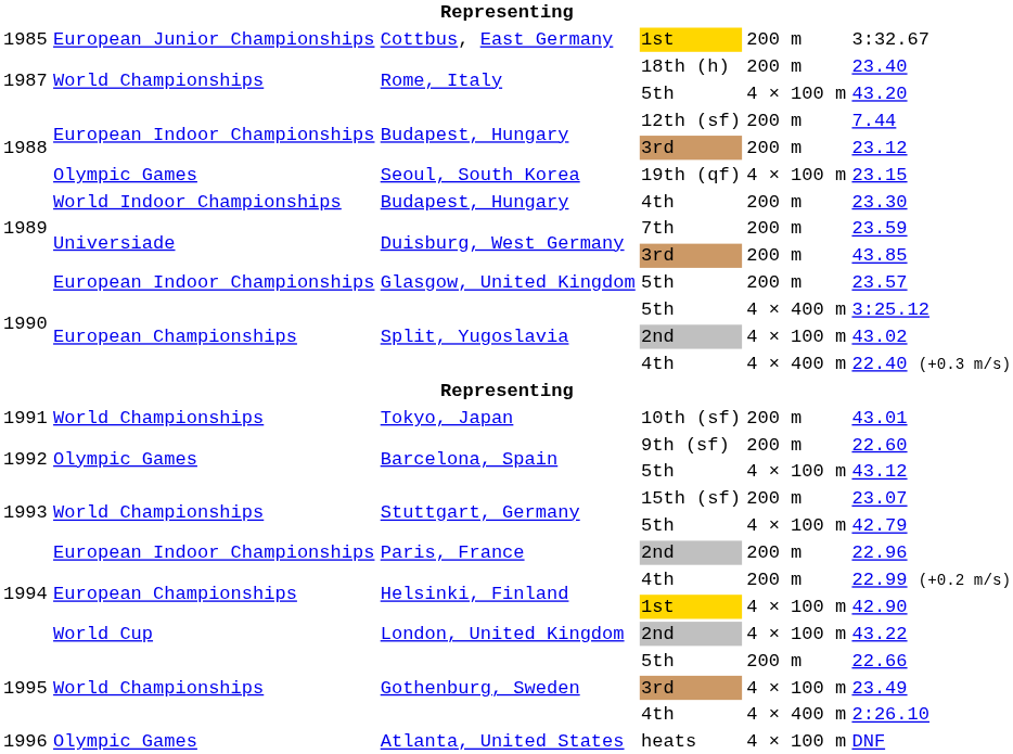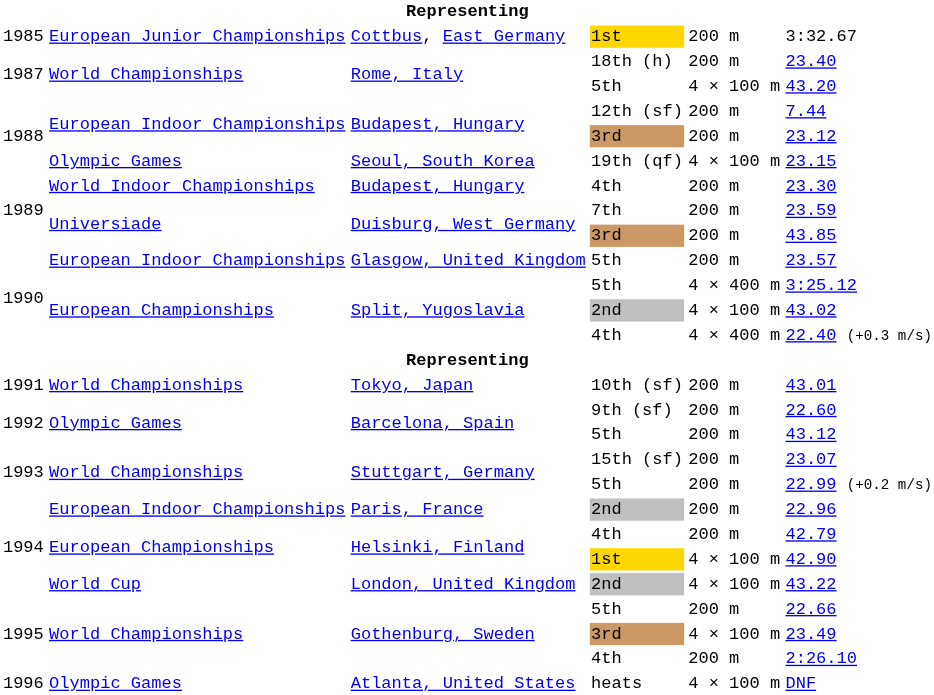Barcelona, Spain / 5th | column 5: 4 × 100 m -> 200 m
Stuttgart, Germany / 5th | column 5: 4 × 100 m -> 200 m
Stuttgart, Germany / 5th | column 6: 42.79 -> 22.99 (+0.2 m/s)
Helsinki, Finland / 4th | column 6: 22.99 (+0.2 m/s) -> 42.79
Gothenburg, Sweden / 4th | column 5: 4 × 400 m -> 200 m
